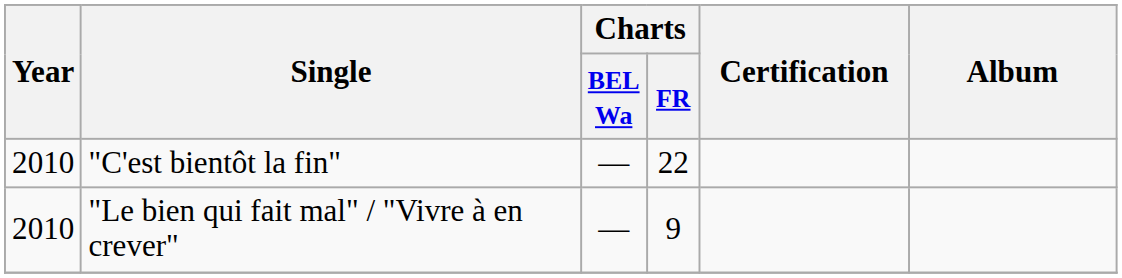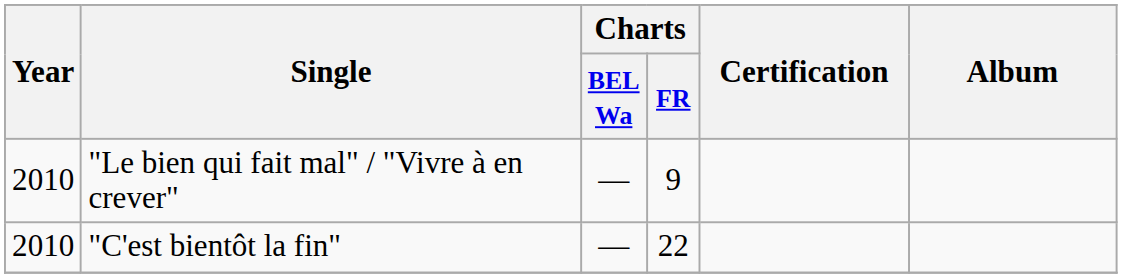rows swapped: "Le bien qui fait mal" / "Vivre à en crever" <-> "C'est bientôt la fin"
